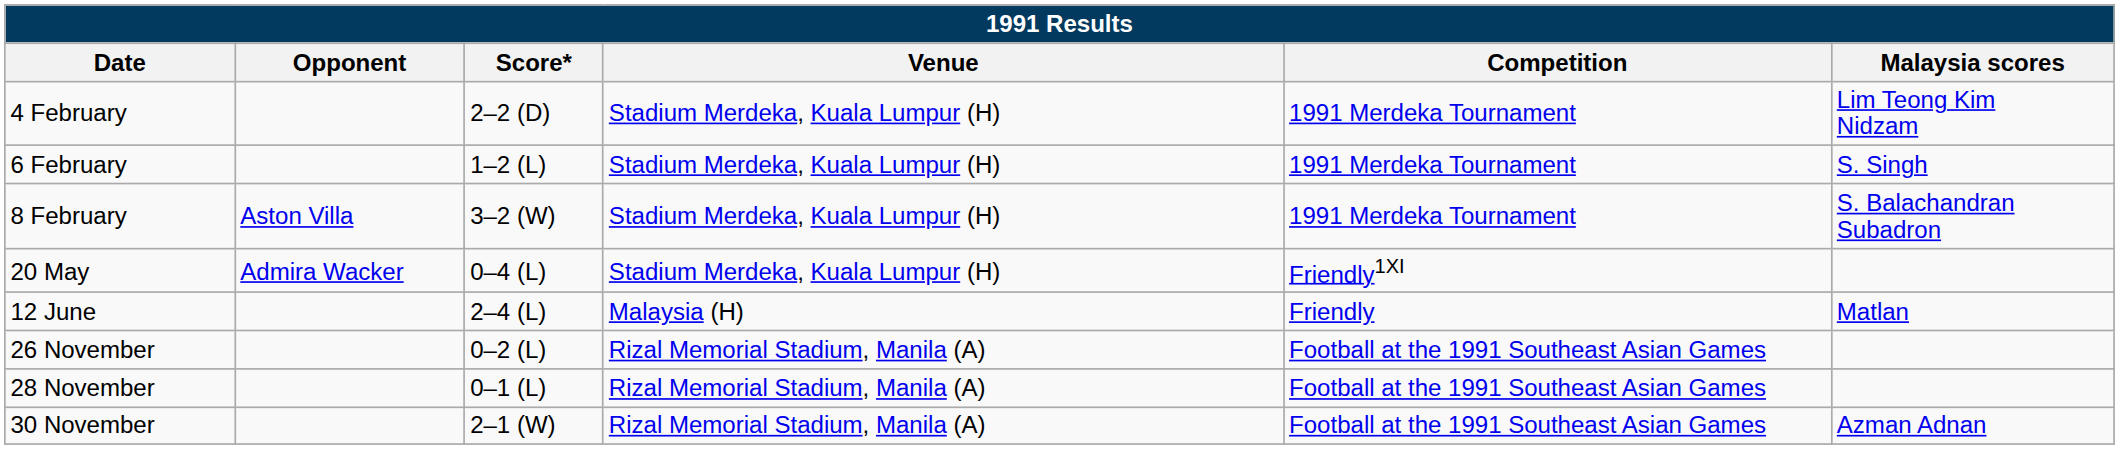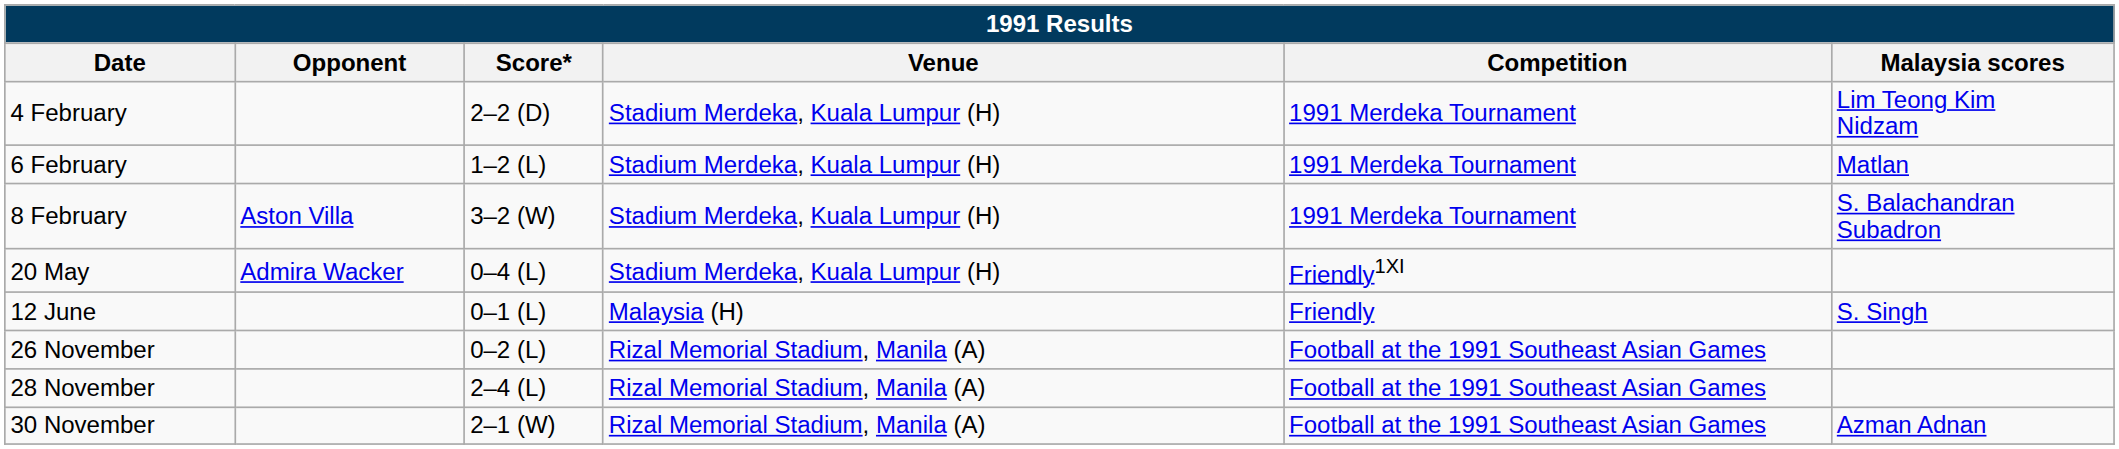6 February | Malaysia scores: S. Singh -> Matlan
12 June | Score*: 2–4 (L) -> 0–1 (L)
12 June | Malaysia scores: Matlan -> S. Singh
28 November | Score*: 0–1 (L) -> 2–4 (L)
